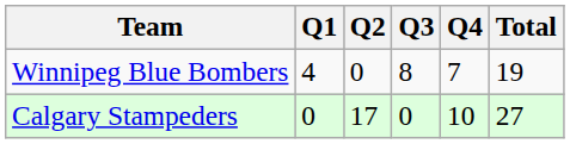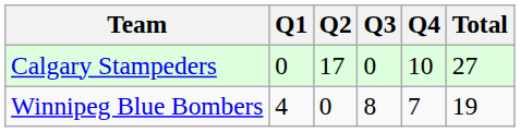rows swapped: Calgary Stampeders <-> Winnipeg Blue Bombers
